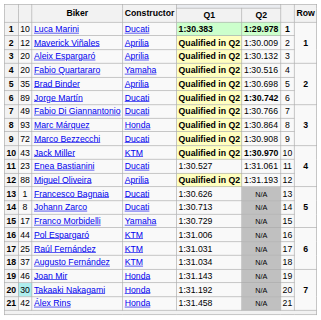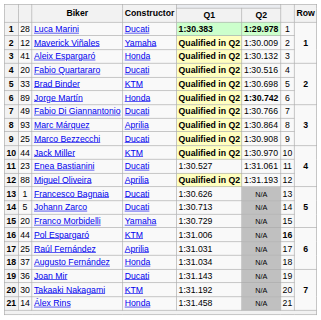Luca Marini | column 2: 10 -> 28
Luca Marini | column 7: bold -> normal
Maverick Viñales | Constructor: Aprilia -> Yamaha
Aleix Espargaró | column 2: 20 -> 41
Aleix Espargaró | Constructor: Aprilia -> Honda
Fabio Quartararo | Constructor: Yamaha -> Ducati
Brad Binder | column 2: 35 -> 33
Brad Binder | Constructor: Aprilia -> KTM
Jorge Martín | Constructor: Ducati -> Honda
Marc Márquez | Constructor: Honda -> Aprilia
Marco Bezzecchi | column 2: 72 -> 25
Jack Miller | column 2: 43 -> 44
Jack Miller | Q2: bold -> normal
Johann Zarco | column 2: 8 -> 5
Franco Morbidelli | column 2: 17 -> 20
Pol Espargaró | column 7: normal -> bold
Raúl Fernández | Constructor: KTM -> Aprilia
Augusto Fernández | Constructor: KTM -> Honda
Joan Mir | column 2: 46 -> 36
Joan Mir | Constructor: Honda -> Ducati
Takaaki Nakagami | column 2: paleturquoise background -> no background
Takaaki Nakagami | Constructor: Honda -> KTM
Álex Rins | column 2: 42 -> 14
